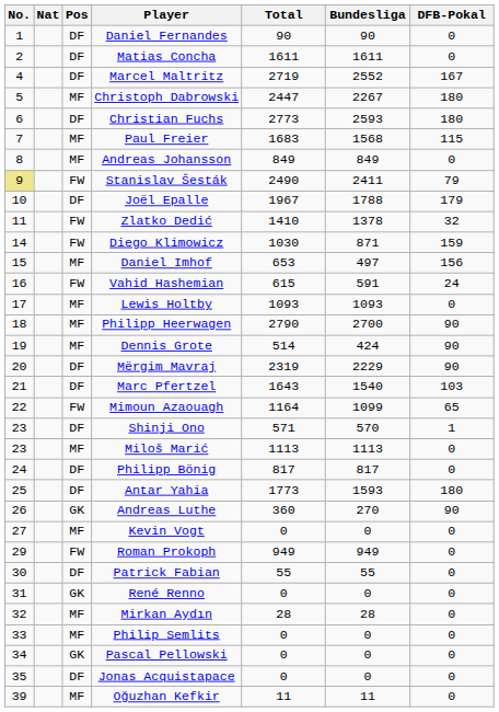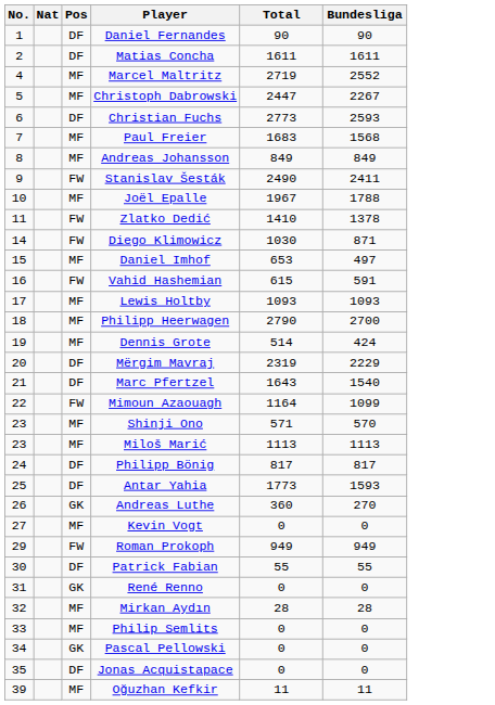- column: DFB-Pokal | 0 | 0 | 167 | 180 | 180 | 115 | 0 | 79 | 179 | 32 | 159 | 156 | 24 | 0 | 90 | 90 | 90 | 103 | 65 | 1 | 0 | 0 | 180 | 90 | 0 | 0 | 0 | 0 | 0 | 0 | 0 | 0 | 0
Marcel Maltritz | Pos: DF -> MF
Stanislav Šesták | No.: khaki background -> no background
Joël Epalle | Pos: DF -> MF
Shinji Ono | Pos: DF -> MF
